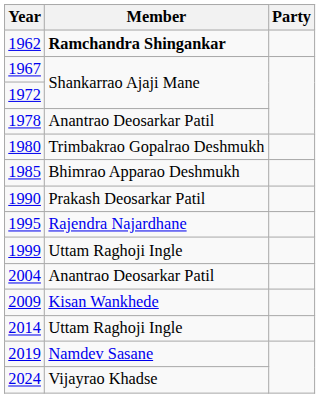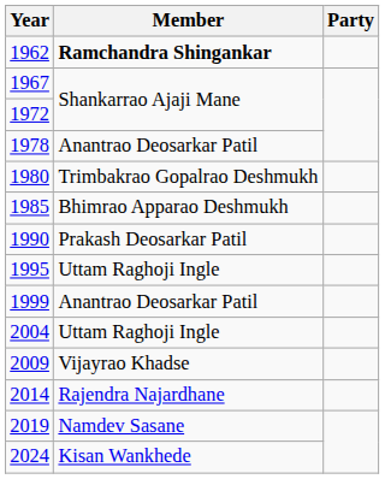1995 | Member: Rajendra Najardhane -> Uttam Raghoji Ingle
1999 | Member: Uttam Raghoji Ingle -> Anantrao Deosarkar Patil
2004 | Member: Anantrao Deosarkar Patil -> Uttam Raghoji Ingle
2009 | Member: Kisan Wankhede -> Vijayrao Khadse
2014 | Member: Uttam Raghoji Ingle -> Rajendra Najardhane
2024 | Member: Vijayrao Khadse -> Kisan Wankhede
